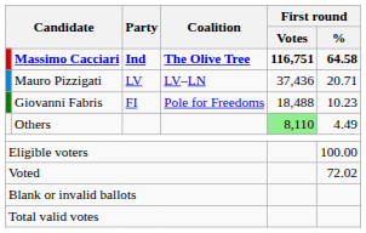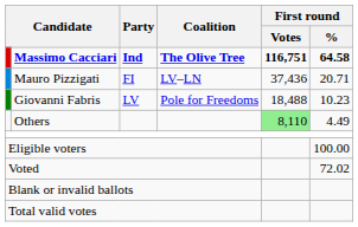Mauro Pizzigati | Party: LV -> FI
Giovanni Fabris | Party: FI -> LV
